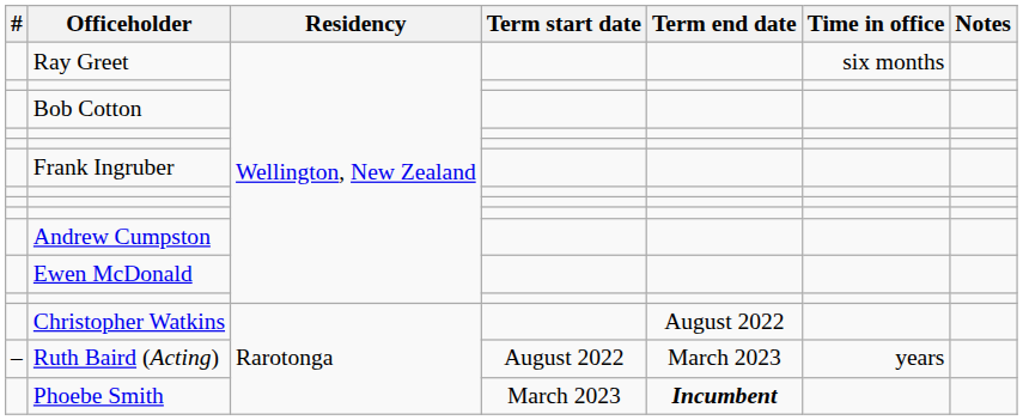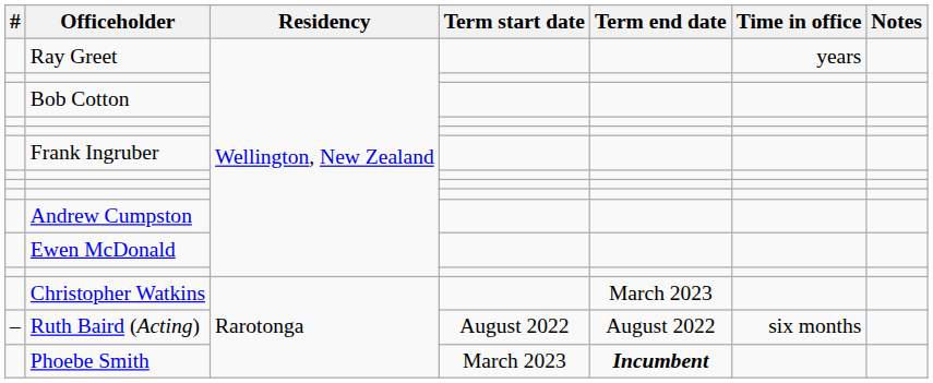Ray Greet | Time in office: six months -> years
Christopher Watkins | Term end date: August 2022 -> March 2023
Ruth Baird (Acting) | Term end date: March 2023 -> August 2022
Ruth Baird (Acting) | Time in office: years -> six months
